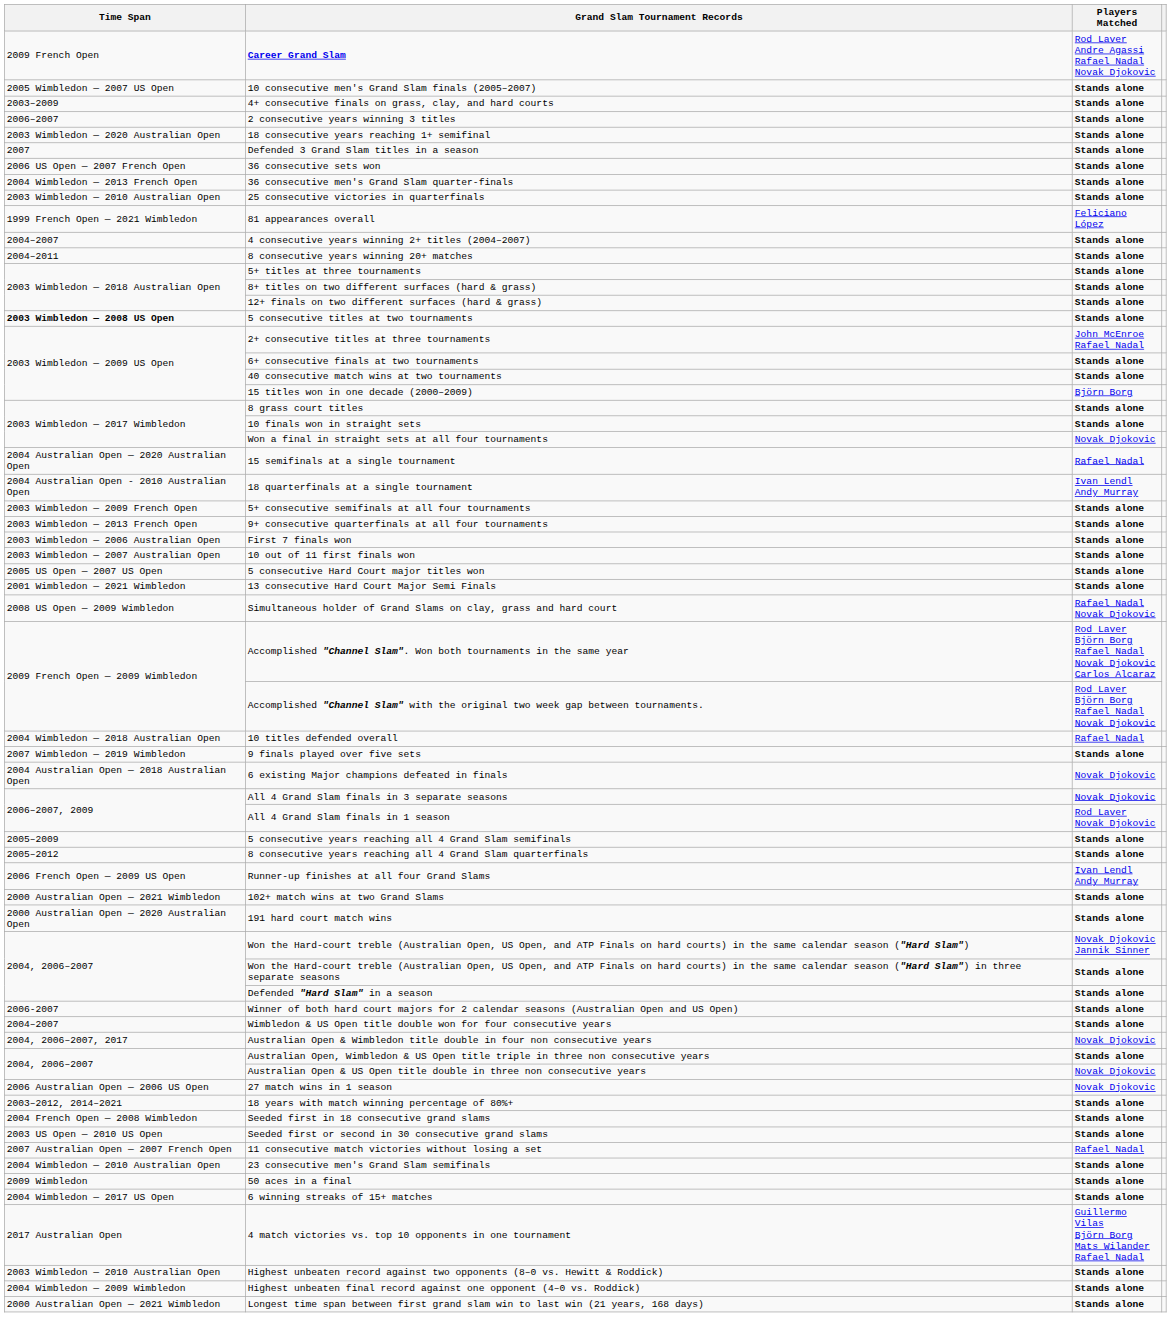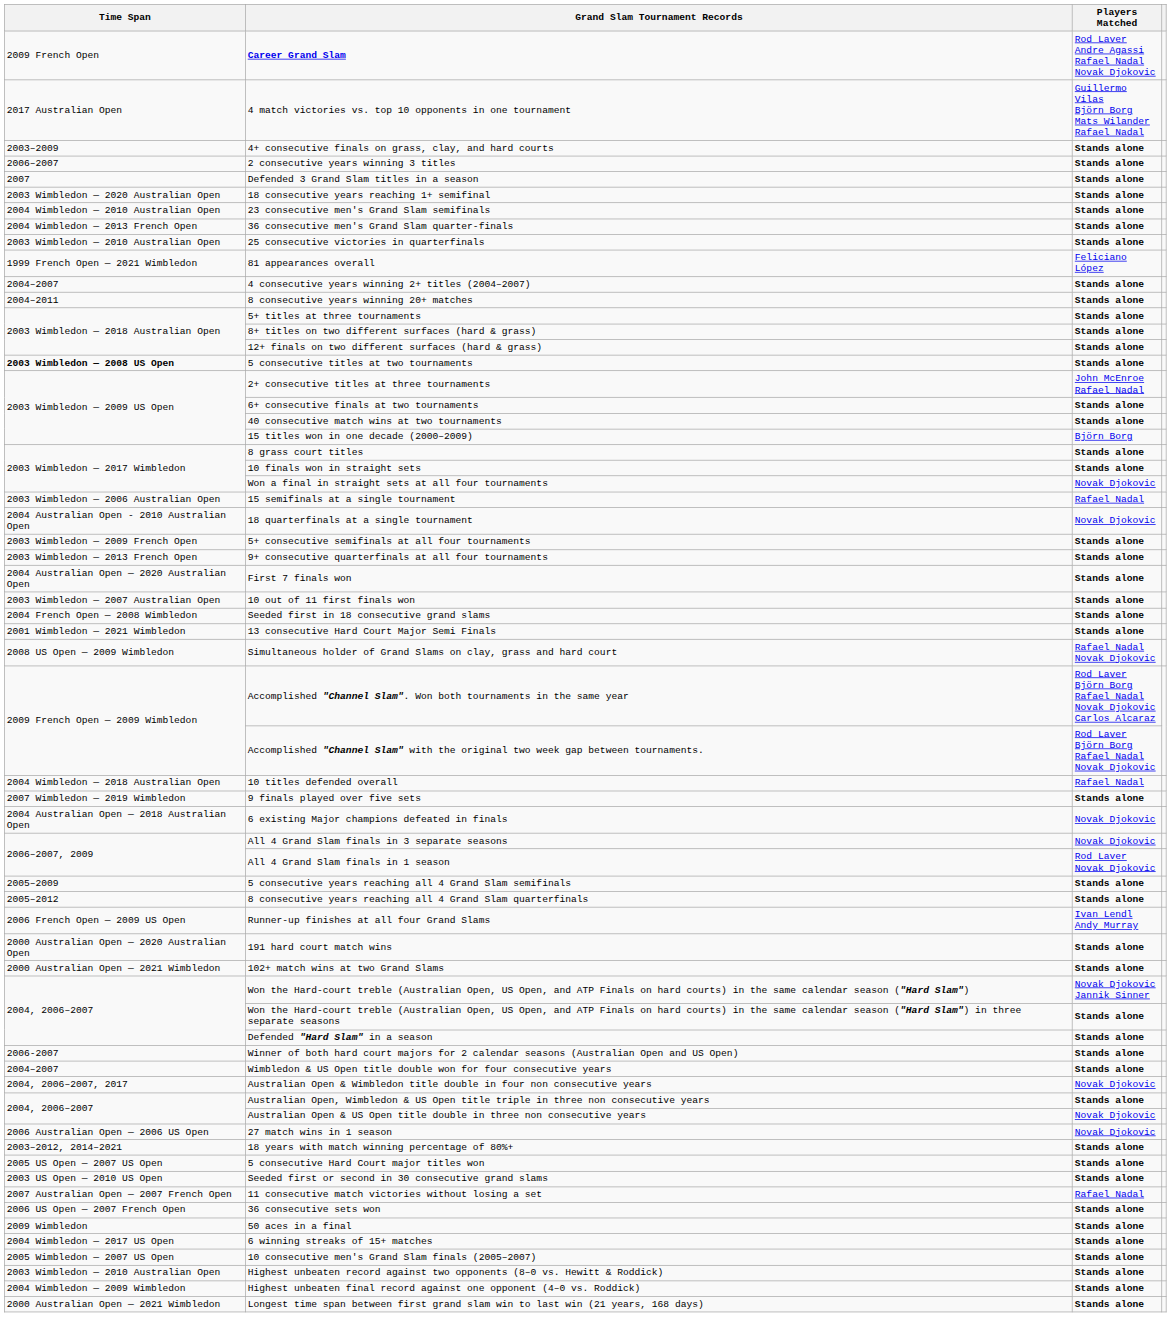rows swapped: 10 consecutive men's Grand Slam finals (2005–2007) <-> 4 match victories vs. top 10 opponents in one tournament
rows swapped: Defended 3 Grand Slam titles in a season <-> 18 consecutive years reaching 1+ semifinal
rows swapped: 23 consecutive men's Grand Slam semifinals <-> 36 consecutive sets won
15 semifinals at a single tournament | Time Span: 2004 Australian Open — 2020 Australian Open -> 2003 Wimbledon — 2006 Australian Open
18 quarterfinals at a single tournament | Players Matched: Ivan Lendl Andy Murray -> Novak Djokovic
First 7 finals won | Time Span: 2003 Wimbledon — 2006 Australian Open -> 2004 Australian Open — 2020 Australian Open
rows swapped: 5 consecutive Hard Court major titles won <-> Seeded first in 18 consecutive grand slams
rows swapped: 102+ match wins at two Grand Slams <-> 191 hard court match wins
